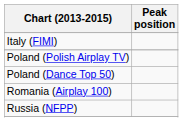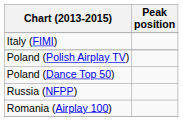rows swapped: Romania (Airplay 100) <-> Russia (NFPP)
